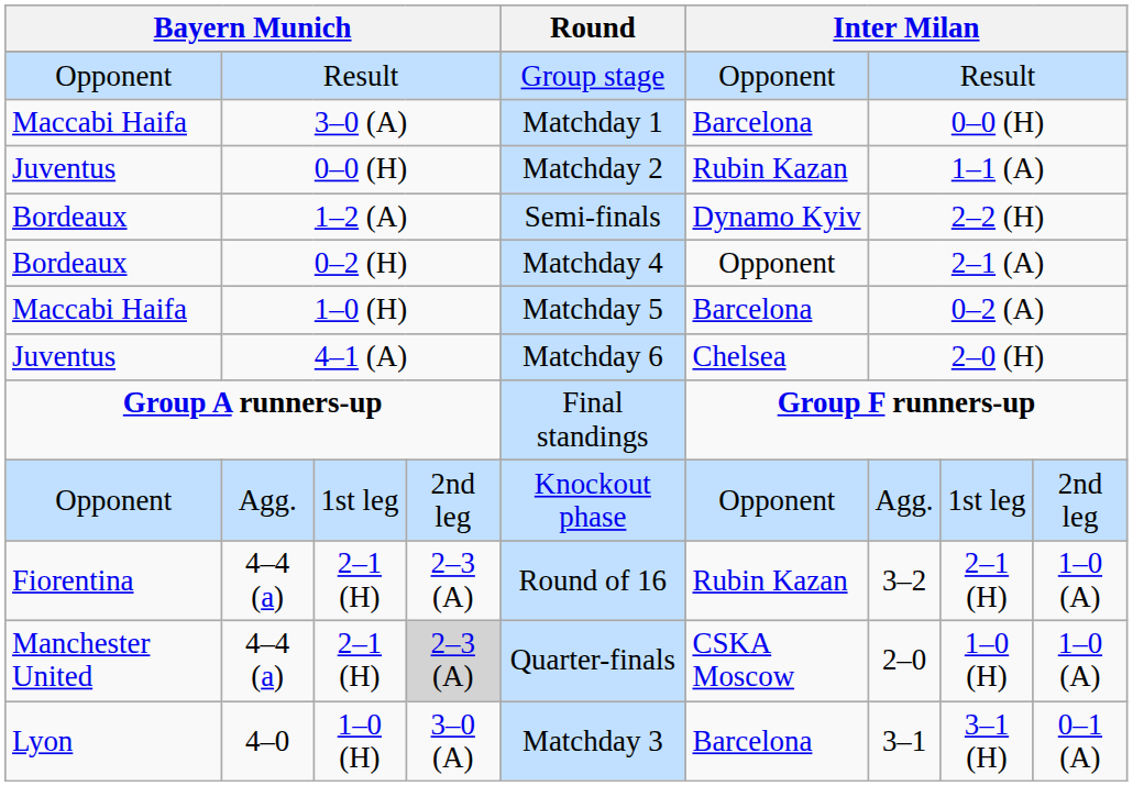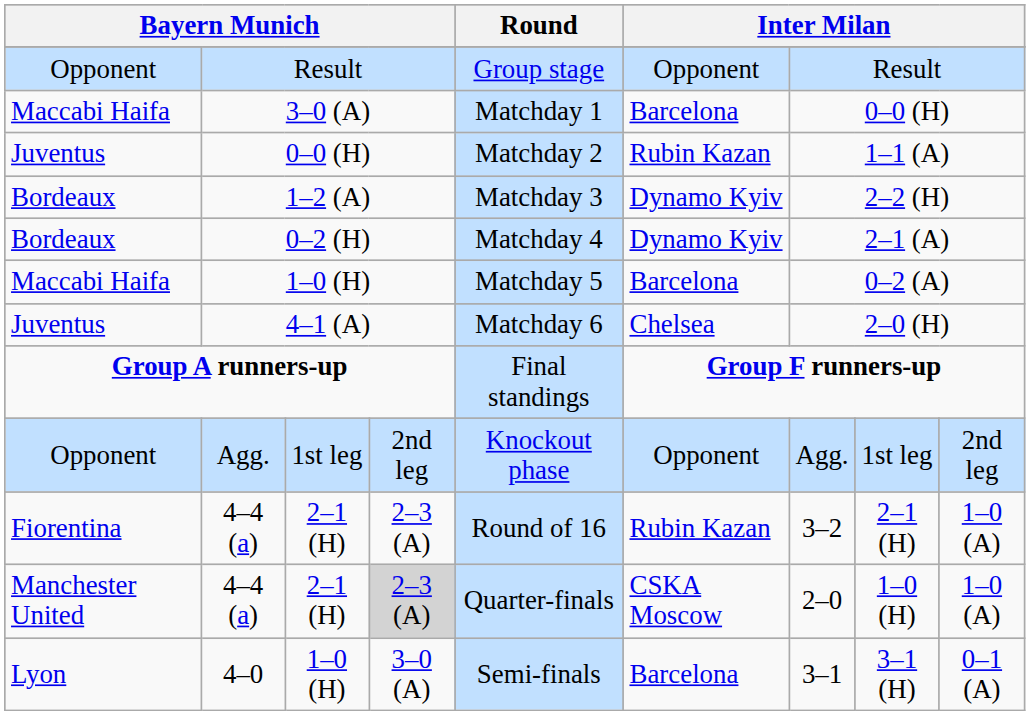1–2 (A) | Round: Semi-finals -> Matchday 3
0–2 (H) | column 6: Opponent -> Dynamo Kyiv
4–0 | Round: Matchday 3 -> Semi-finals
